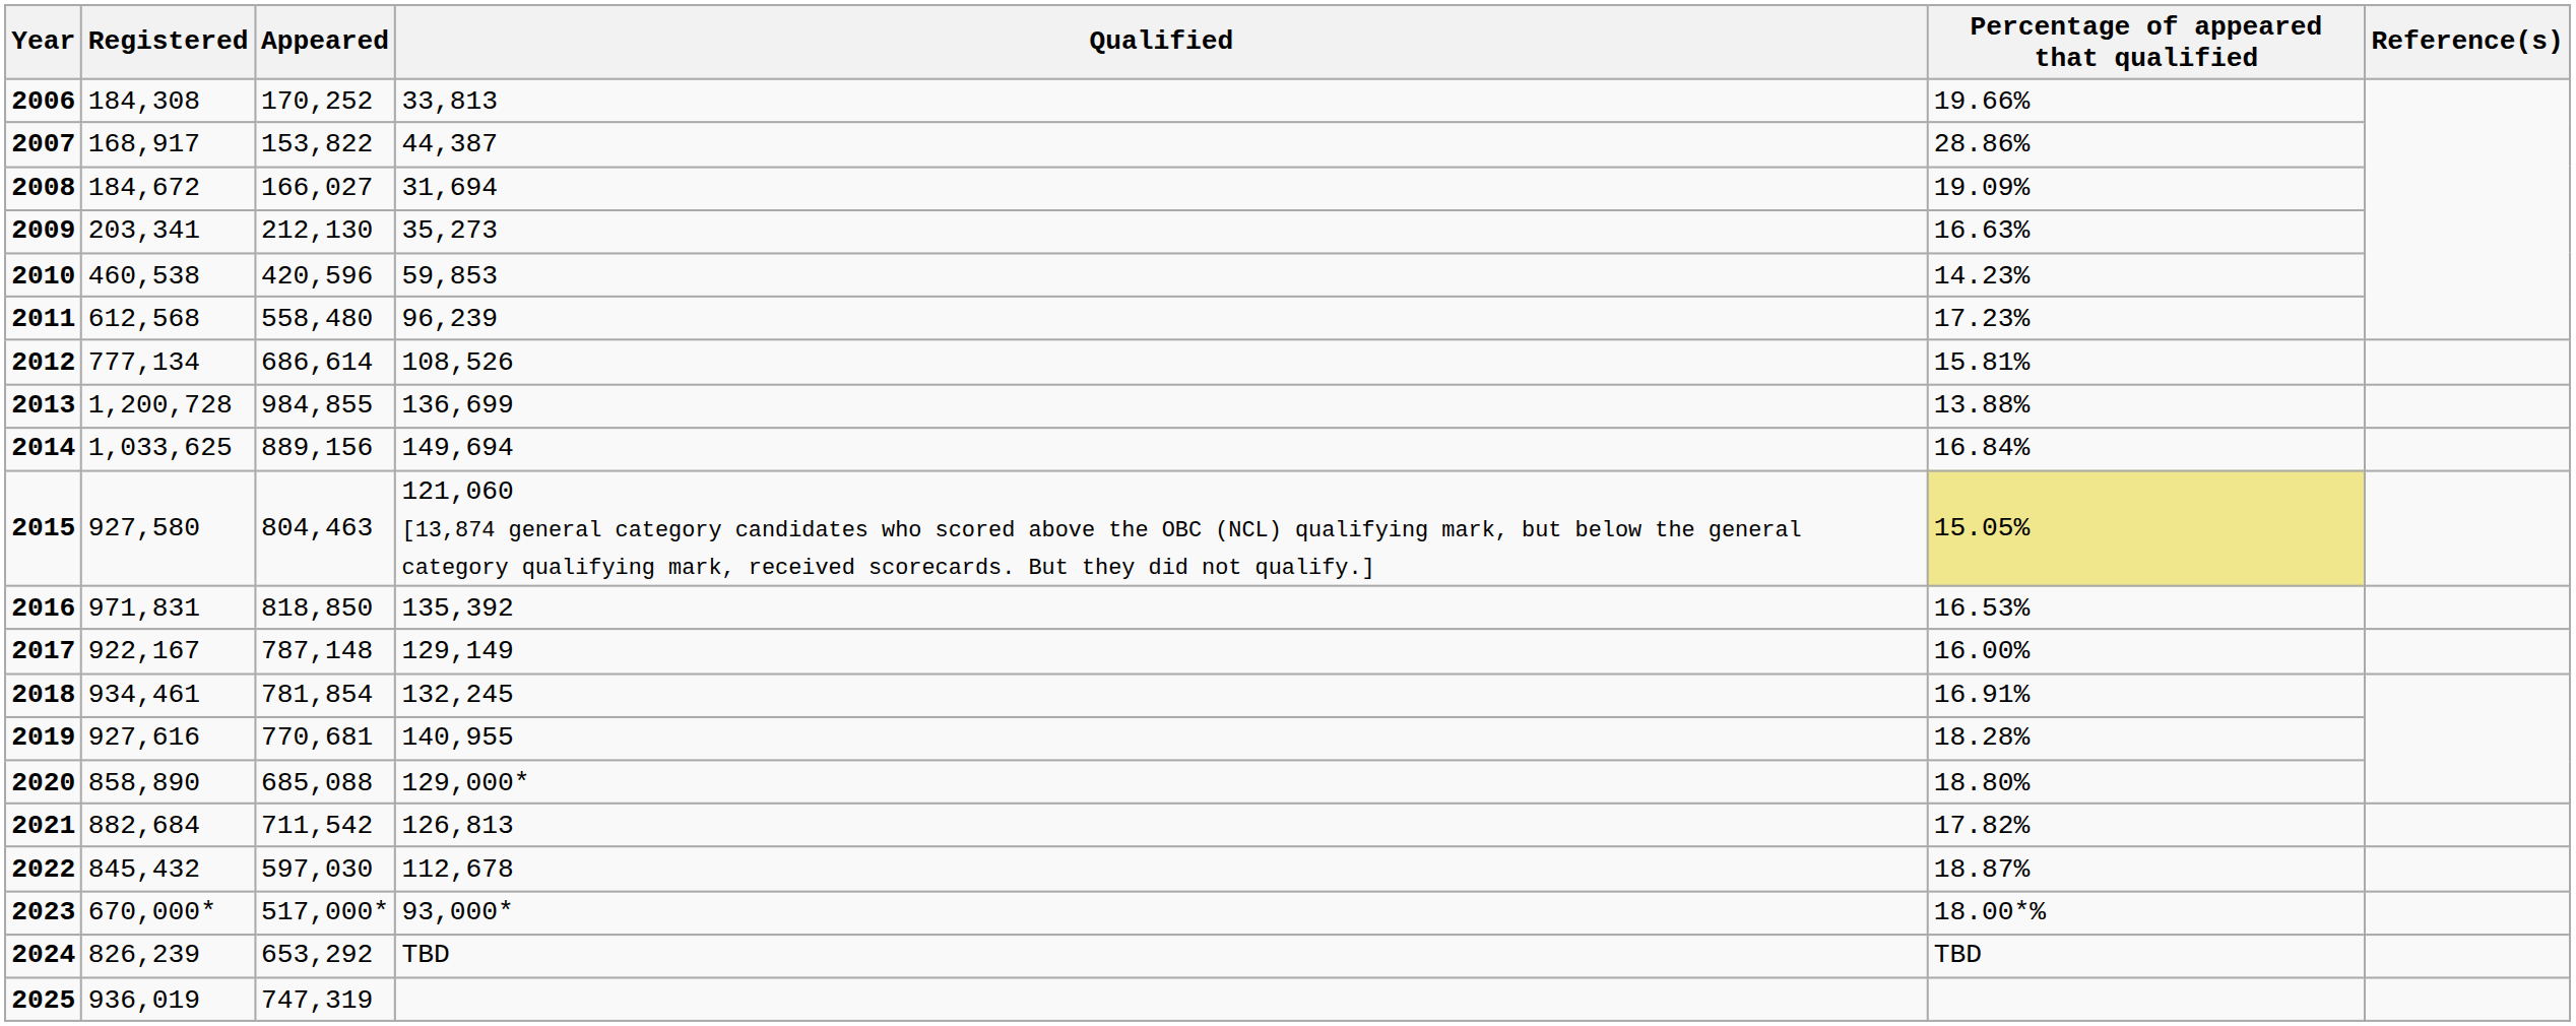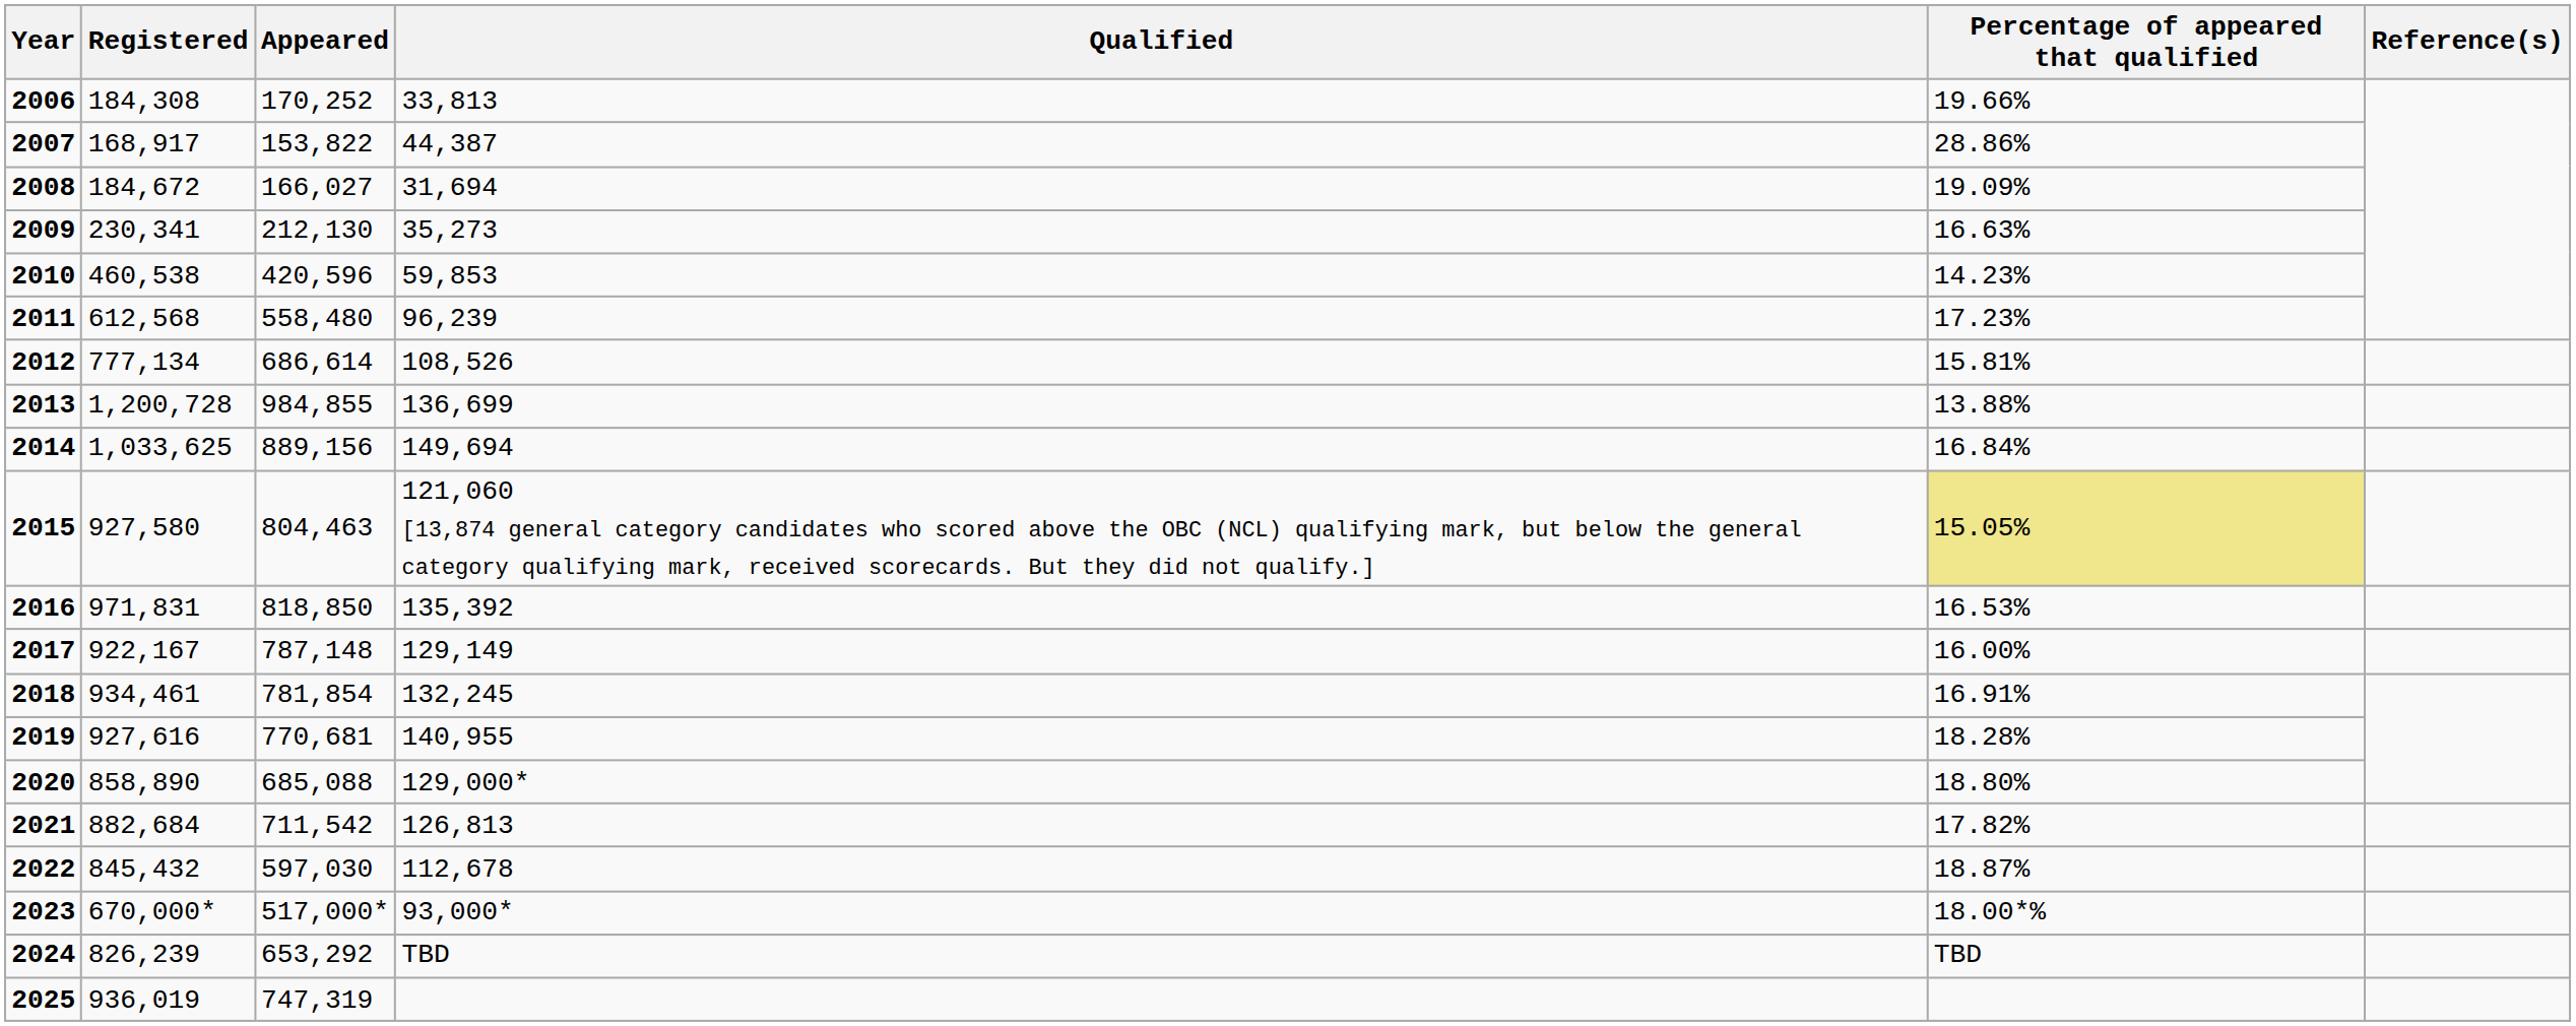2009 | Registered: 203,341 -> 230,341
